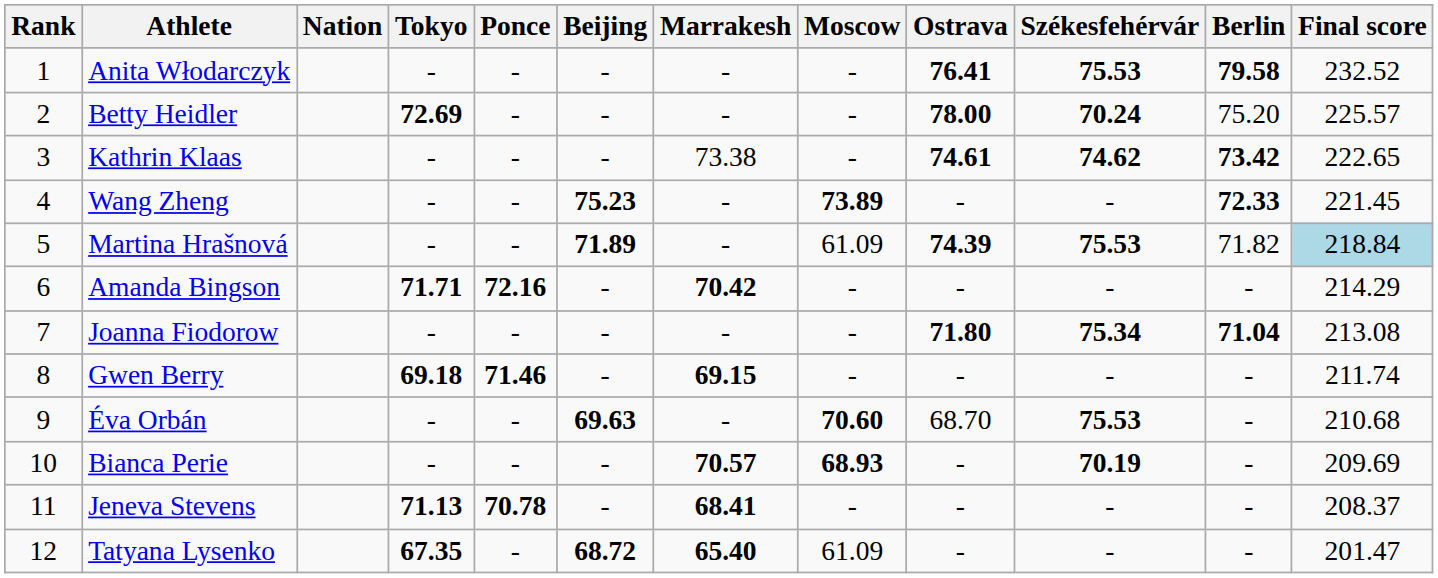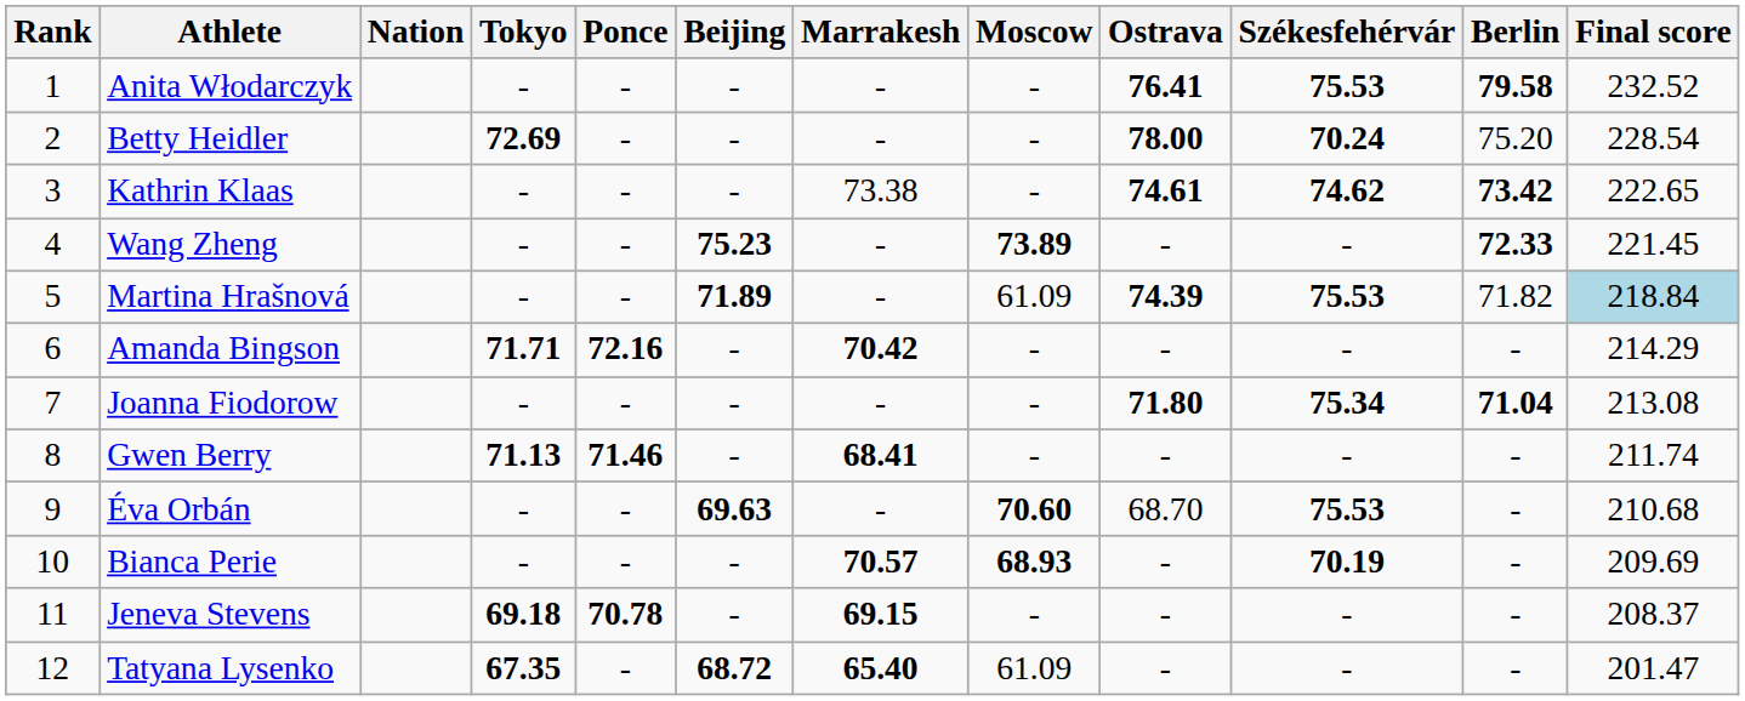Betty Heidler | Final score: 225.57 -> 228.54
Gwen Berry | Tokyo: 69.18 -> 71.13
Gwen Berry | Marrakesh: 69.15 -> 68.41
Jeneva Stevens | Tokyo: 71.13 -> 69.18
Jeneva Stevens | Marrakesh: 68.41 -> 69.15
